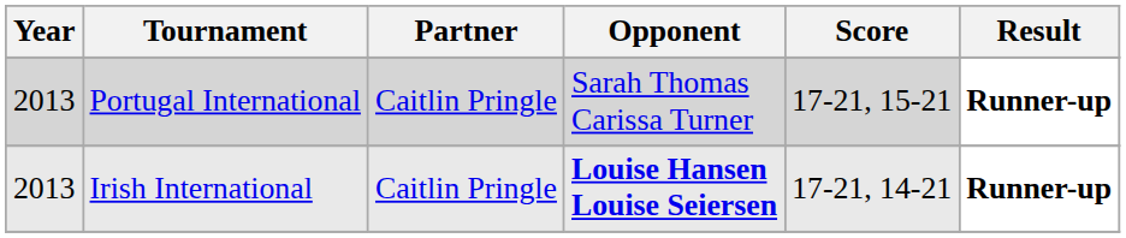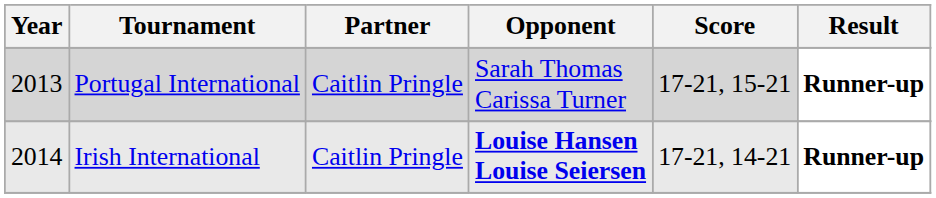Irish International | Year: 2013 -> 2014
